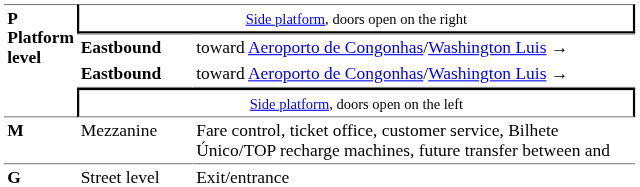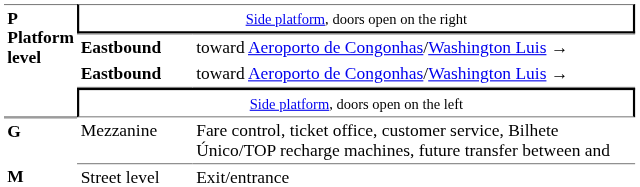Mezzanine | P Platform level: M -> G
Street level | P Platform level: G -> M
